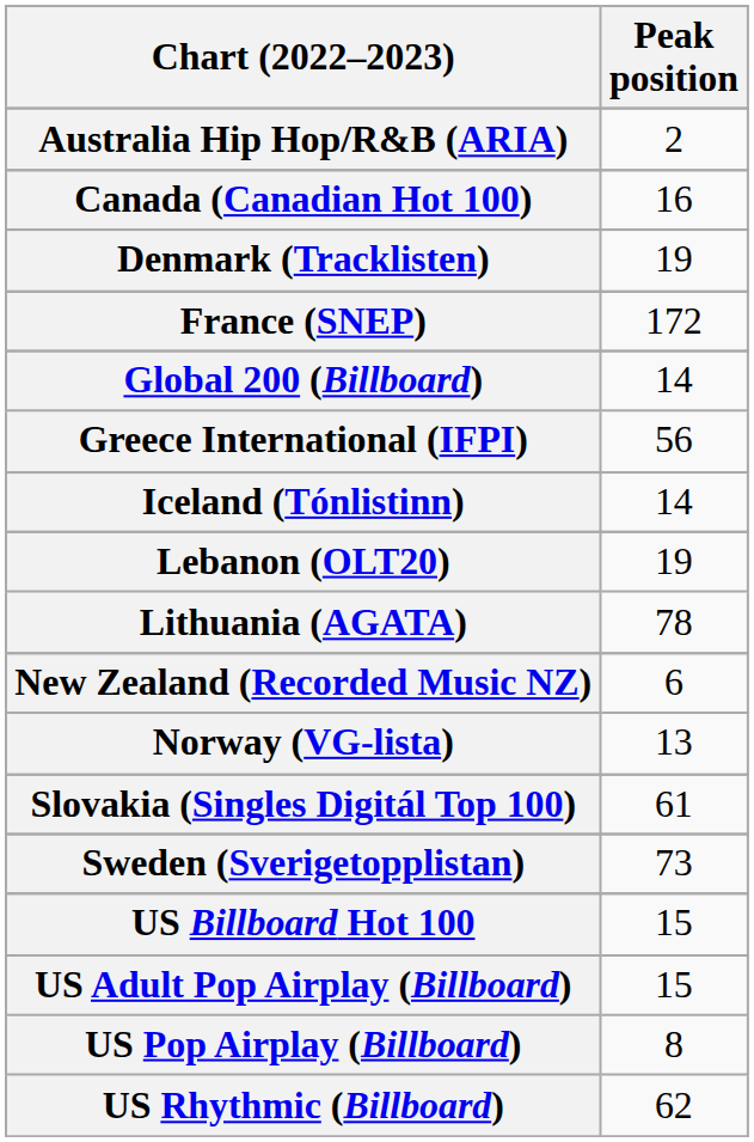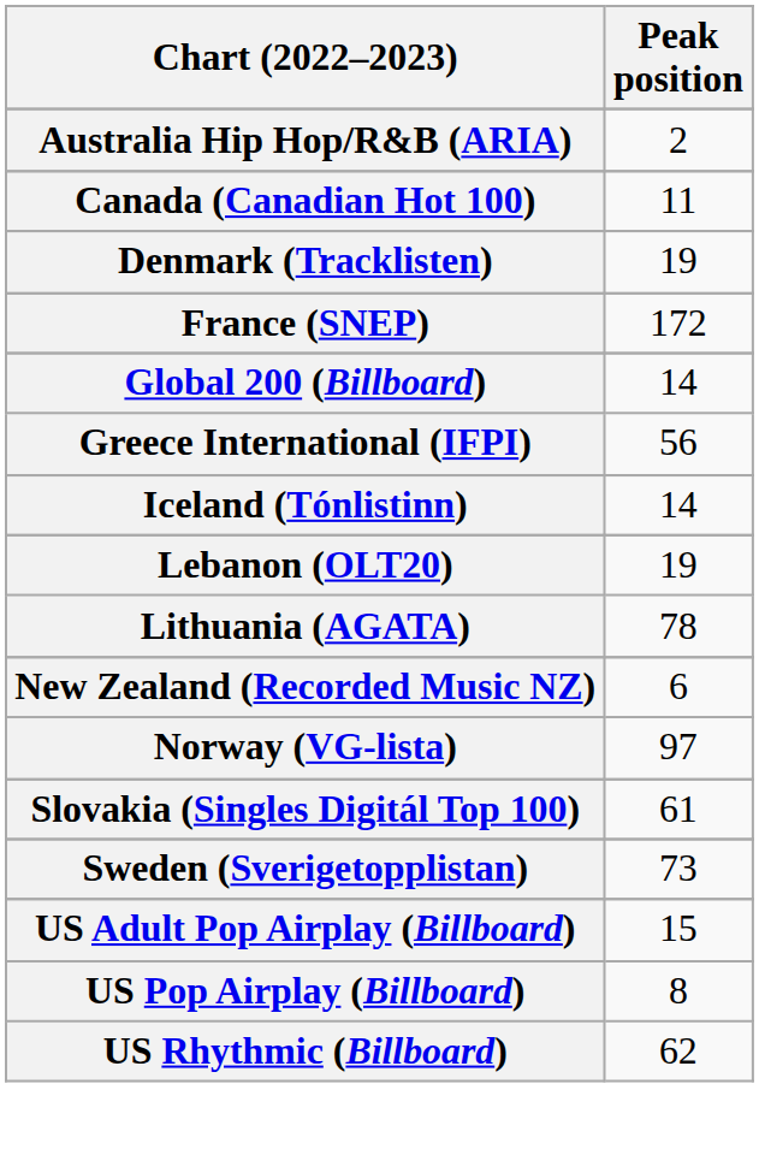Canada (Canadian Hot 100) | Peak position: 16 -> 11
Norway (VG-lista) | Peak position: 13 -> 97
- row: US Billboard Hot 100 | 15
